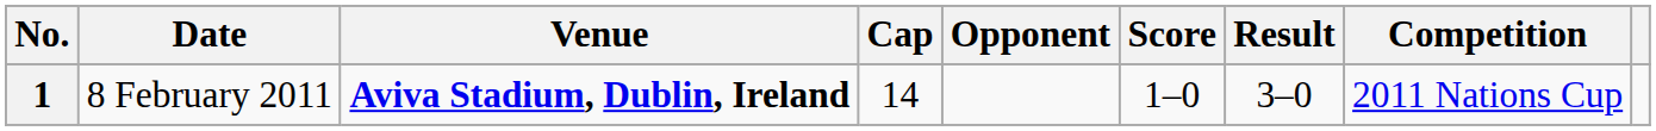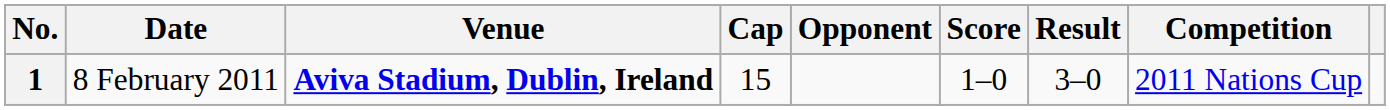1 | Cap: 14 -> 15
